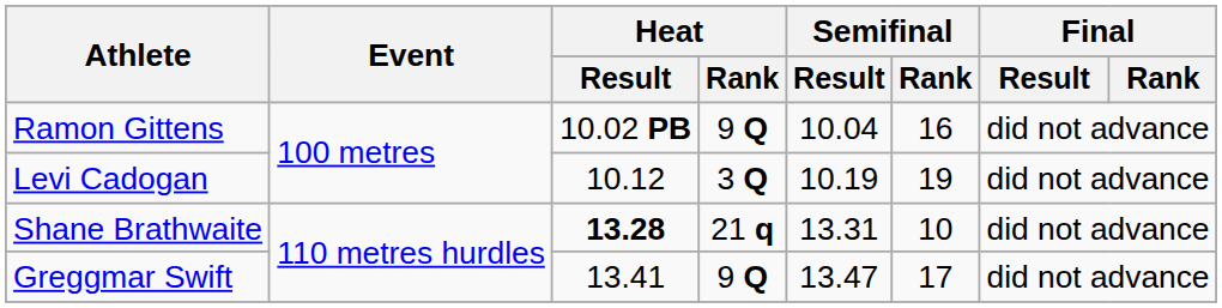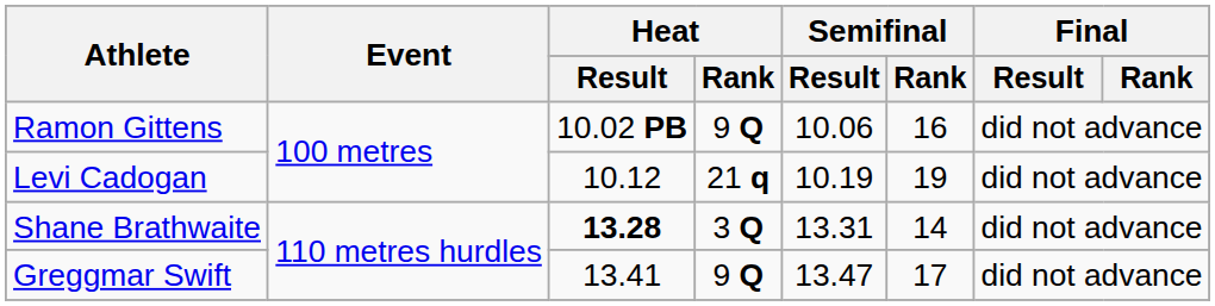Ramon Gittens | Semifinal / Result: 10.04 -> 10.06
Levi Cadogan | Heat / Rank: 3 Q -> 21 q
Shane Brathwaite | Heat / Rank: 21 q -> 3 Q
Shane Brathwaite | Semifinal / Rank: 10 -> 14
